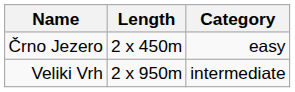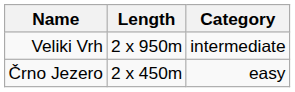rows swapped: Črno Jezero <-> Veliki Vrh
